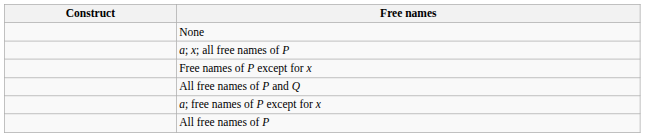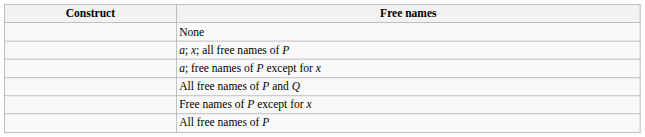rows swapped: a; free names of P except for x <-> Free names of P except for x
